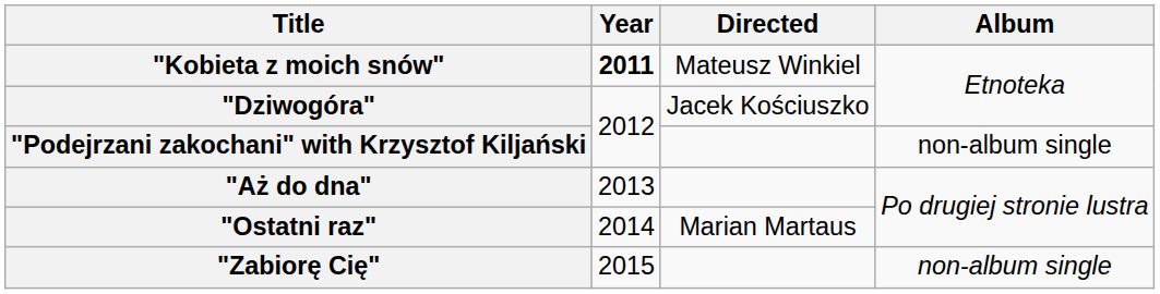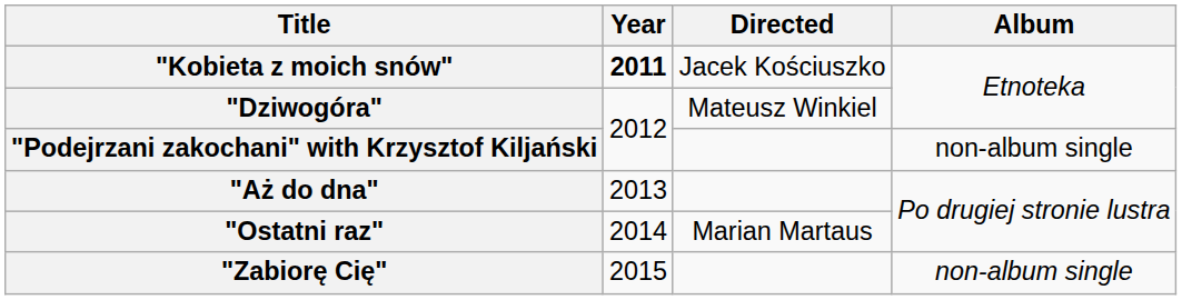"Kobieta z moich snów" | Directed: Mateusz Winkiel -> Jacek Kościuszko
"Dziwogóra" | Directed: Jacek Kościuszko -> Mateusz Winkiel
